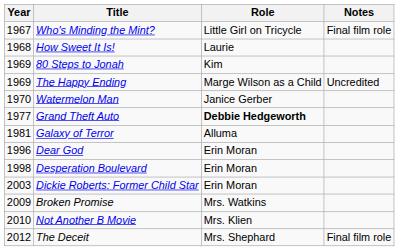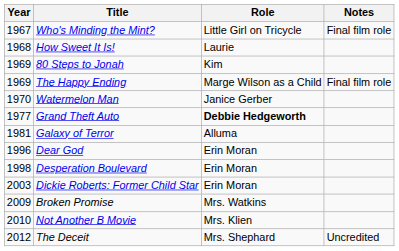The Happy Ending | Notes: Uncredited -> Final film role
The Deceit | Notes: Final film role -> Uncredited
